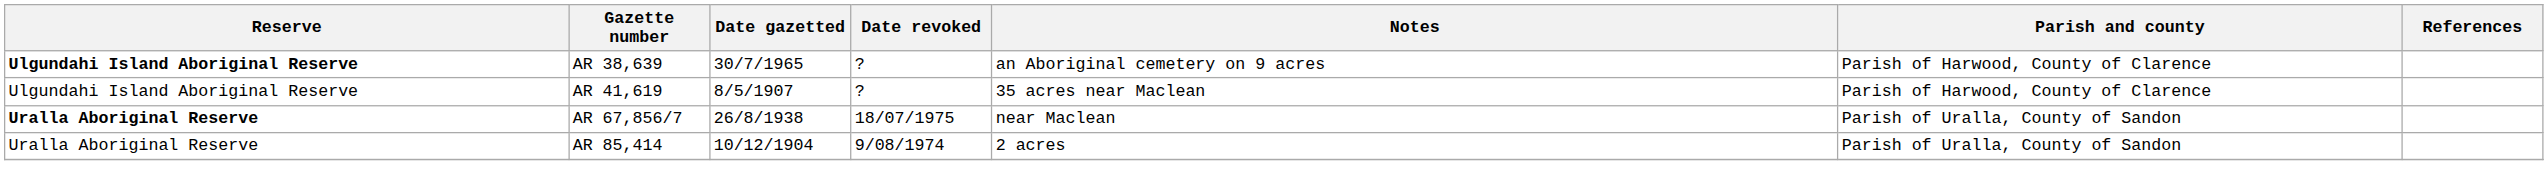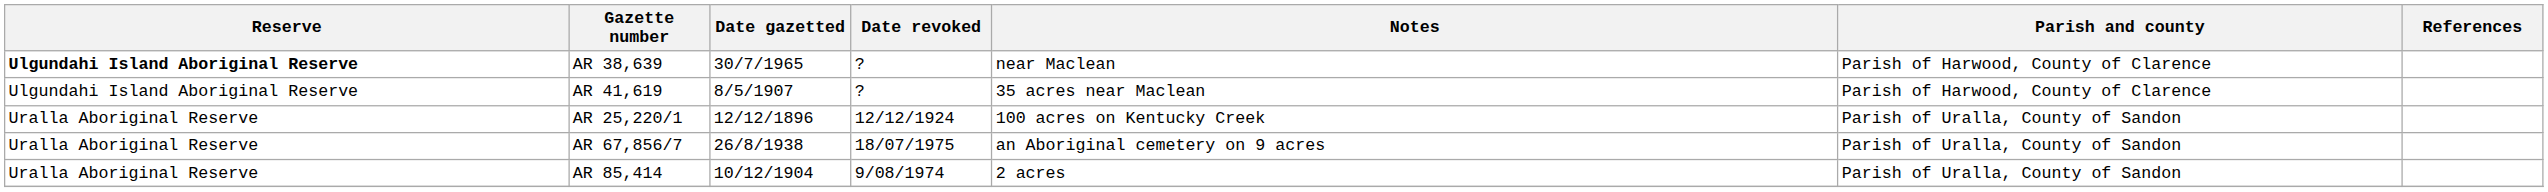AR 38,639 | Notes: an Aboriginal cemetery on 9 acres -> near Maclean
+ row: Uralla Aboriginal Reserve | AR 25,220/1 | 12/12/1896 | 12/12/1924 | 100 acres on Kentucky Creek | Parish of Uralla, County of Sandon
AR 67,856/7 | Reserve: bold -> normal
AR 67,856/7 | Notes: near Maclean -> an Aboriginal cemetery on 9 acres
